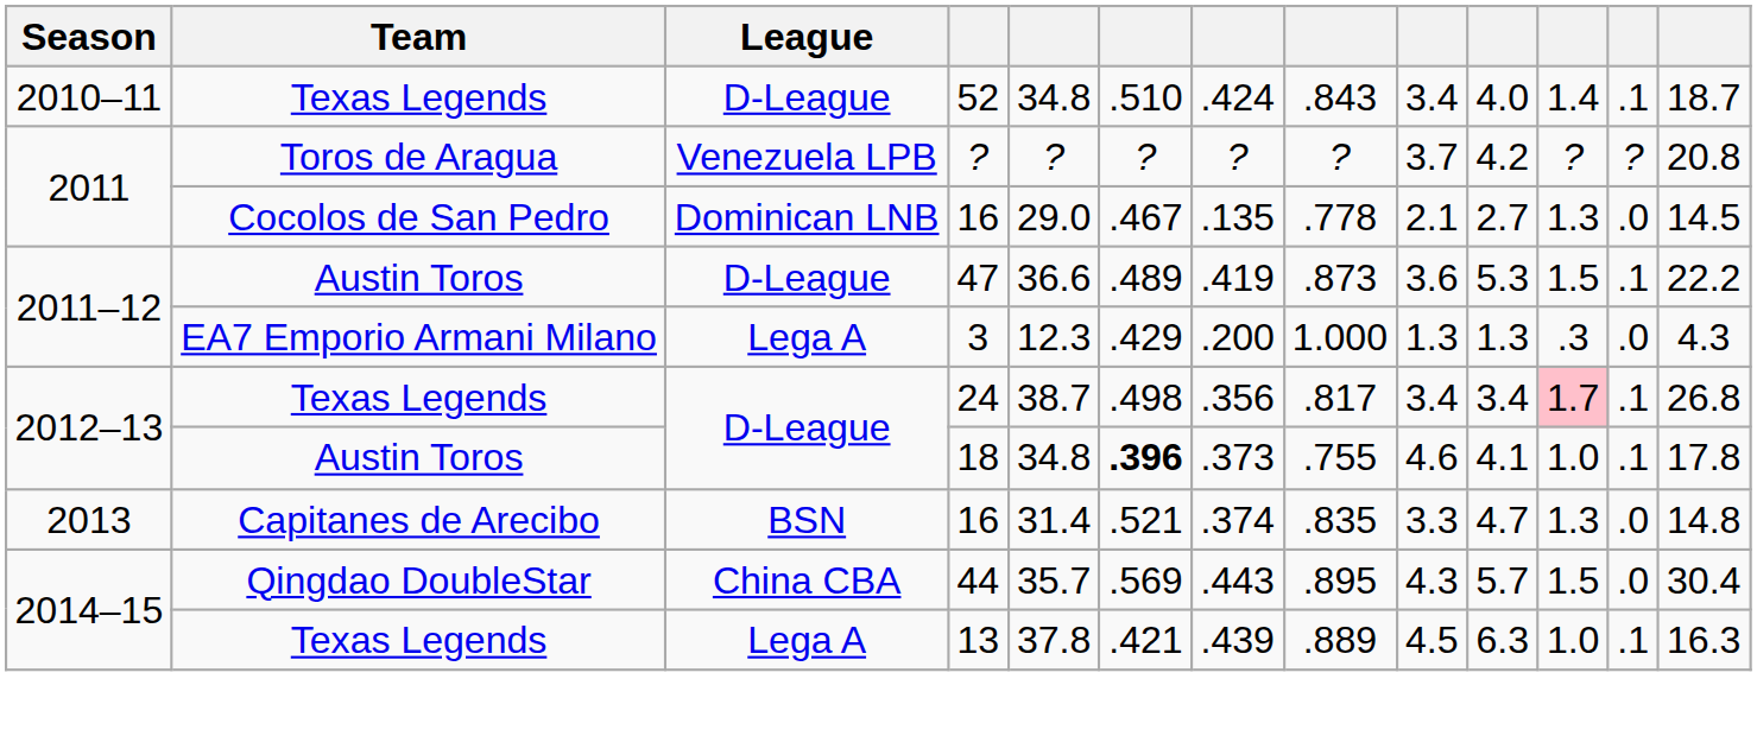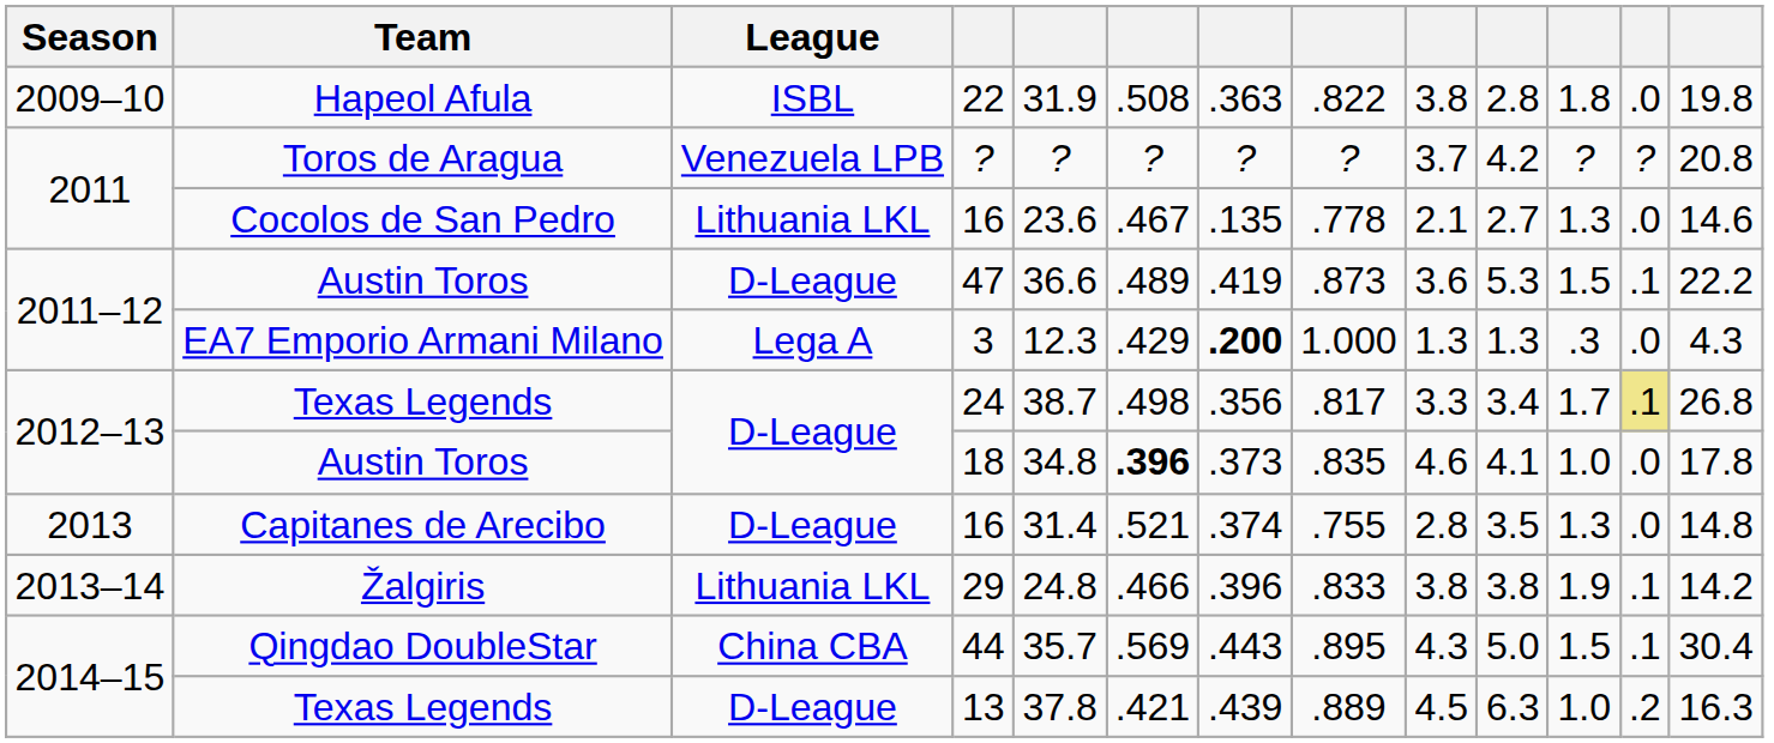+ row: 2009–10 | Hapeol Afula | ISBL | 22 | 31.9 | .508 | .363 | .822 | 3.8 | 2.8 | 1.8 | .0 | 19.8
- row: 2010–11 | Texas Legends | D-League | 52 | 34.8 | .510 | .424 | .843 | 3.4 | 4.0 | 1.4 | .1 | 18.7
Cocolos de San Pedro / 16 | League: Dominican LNB -> Lithuania LKL
Cocolos de San Pedro / 16 | column 5: 29.0 -> 23.6
Cocolos de San Pedro / 16 | column 13: 14.5 -> 14.6
3 | column 7: normal -> bold
24 | column 9: 3.4 -> 3.3
24 | column 11: pink background -> no background
24 | column 12: no background -> khaki background
18 | column 8: .755 -> .835
18 | column 12: .1 -> .0
Capitanes de Arecibo / 16 | League: BSN -> D-League
Capitanes de Arecibo / 16 | column 8: .835 -> .755
Capitanes de Arecibo / 16 | column 9: 3.3 -> 2.8
Capitanes de Arecibo / 16 | column 10: 4.7 -> 3.5
+ row: 2013–14 | Žalgiris | Lithuania LKL | 29 | 24.8 | .466 | .396 | .833 | 3.8 | 3.8 | 1.9 | .1 | 14.2
44 | column 10: 5.7 -> 5.0
44 | column 12: .0 -> .1
13 | League: Lega A -> D-League
13 | column 12: .1 -> .2
